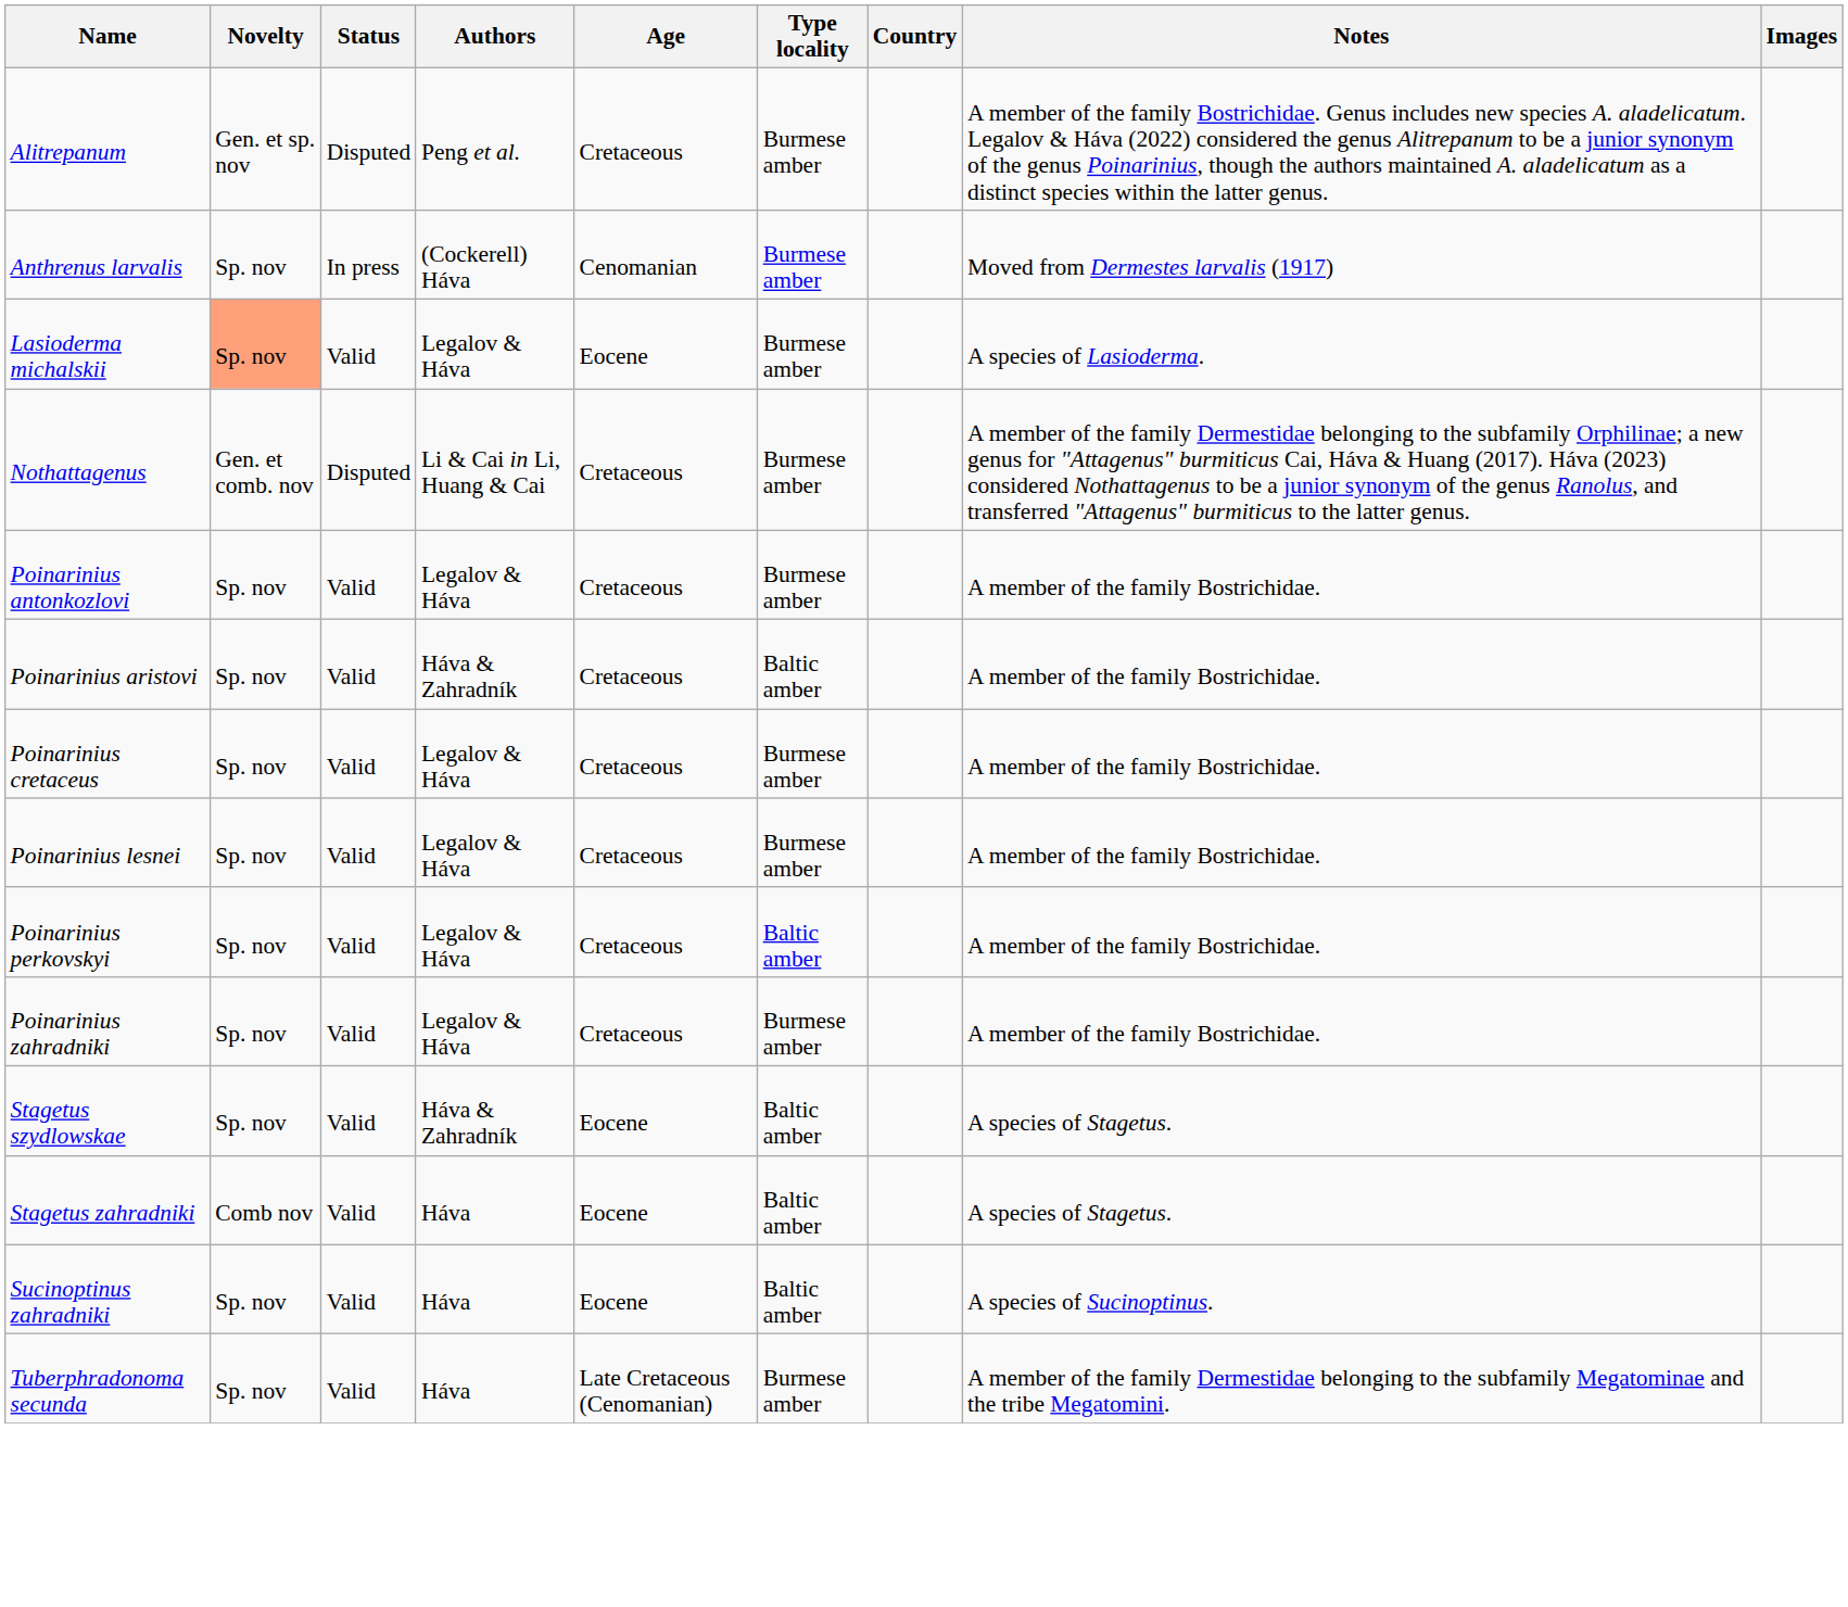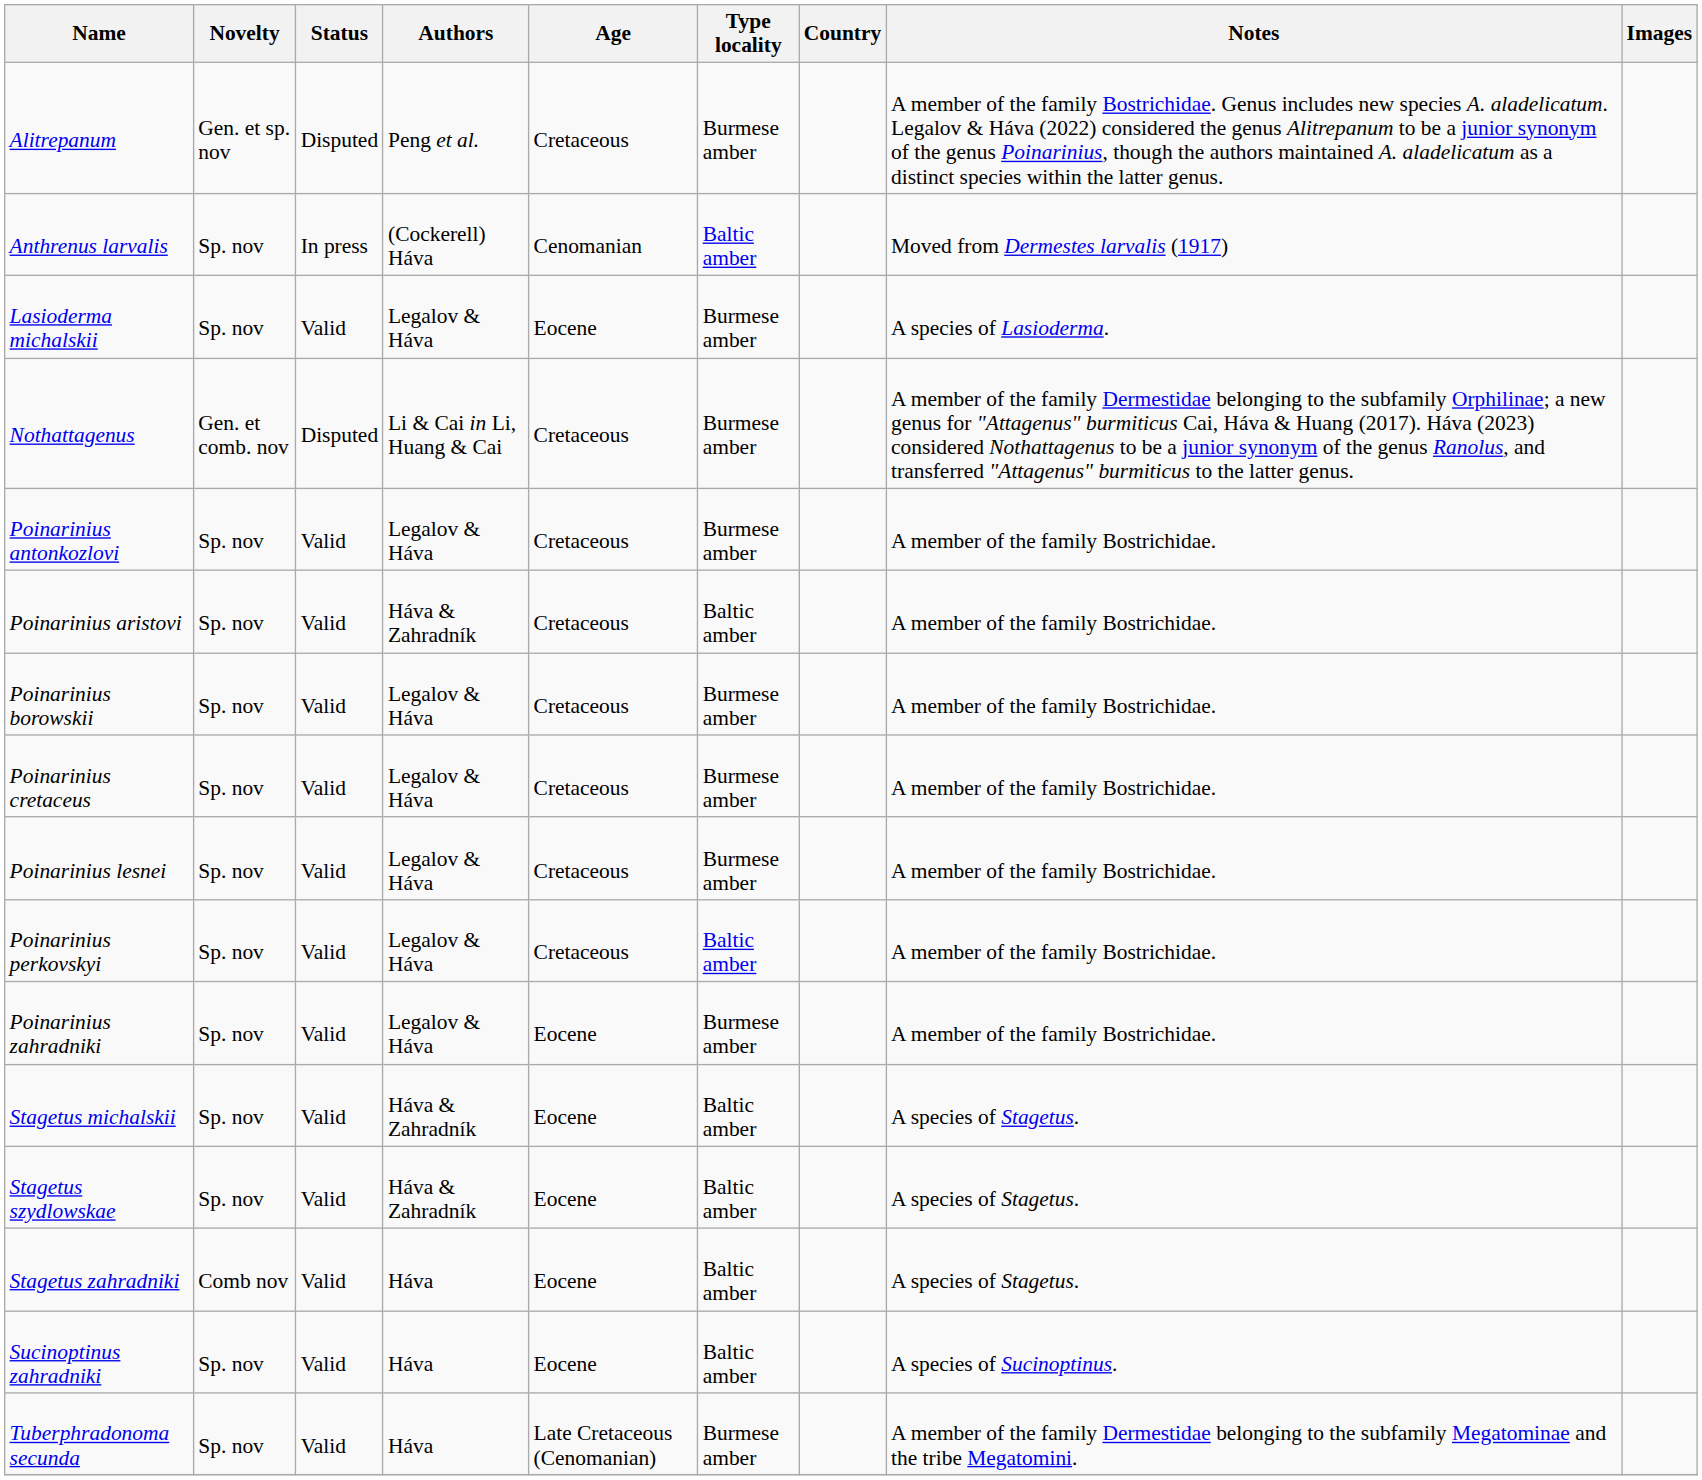Anthrenus larvalis | Type locality: Burmese amber -> Baltic amber
Lasioderma michalskii | Novelty: lightsalmon background -> no background
+ row: Poinarinius borowskii | Sp. nov | Valid | Legalov & Háva | Cretaceous | Burmese amber | A member of the family Bostrichidae.
Poinarinius zahradniki | Age: Cretaceous -> Eocene
+ row: Stagetus michalskii | Sp. nov | Valid | Háva & Zahradník | Eocene | Baltic amber | A species of Stagetus.
